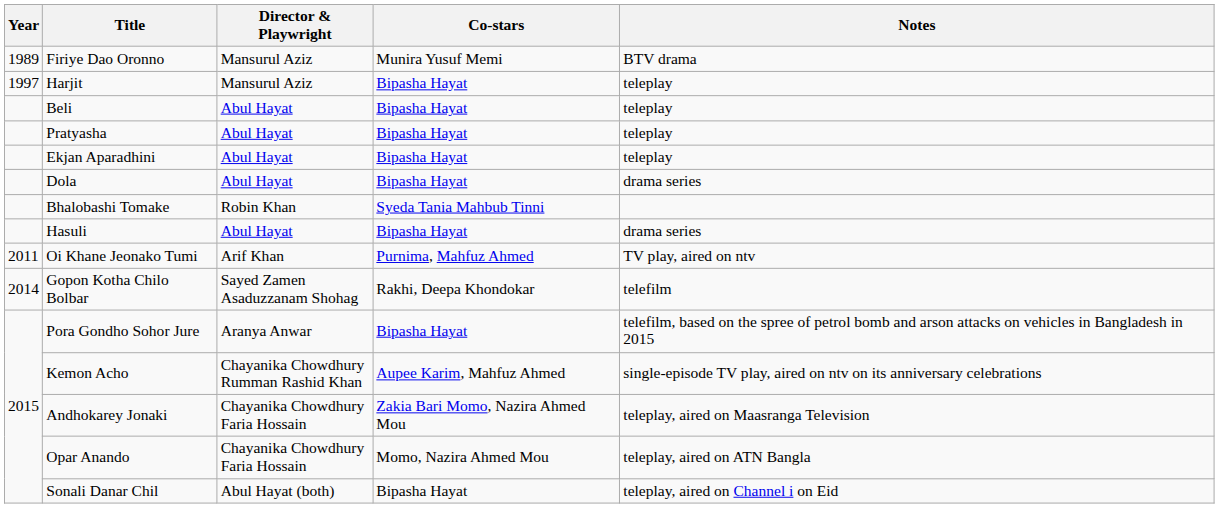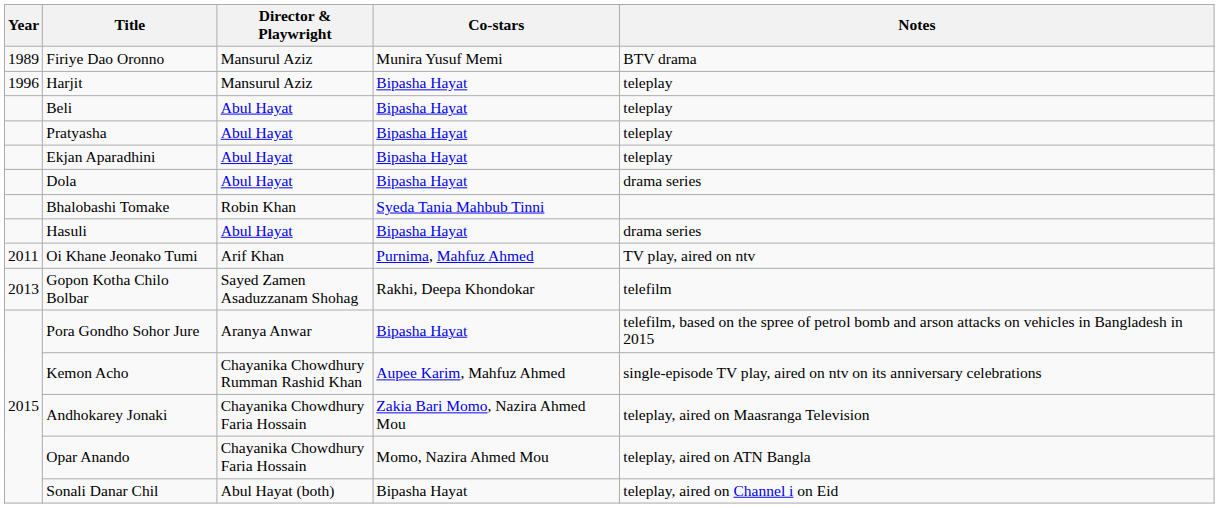Harjit | Year: 1997 -> 1996
Gopon Kotha Chilo Bolbar | Year: 2014 -> 2013
